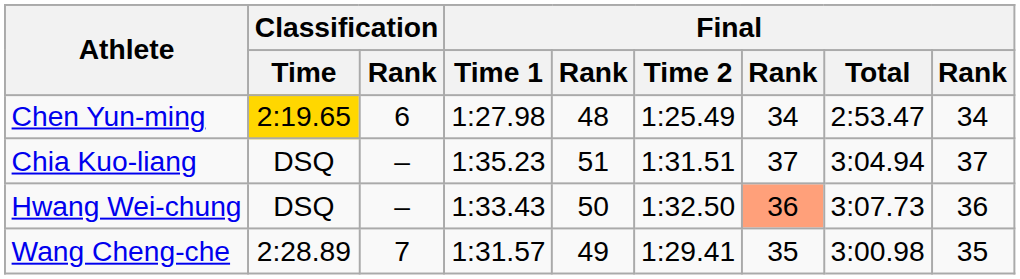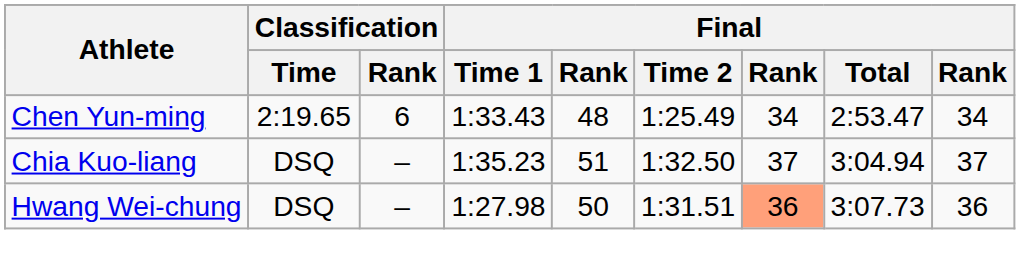Chen Yun-ming | Classification / Time: gold background -> no background
Chen Yun-ming | Final / Time 1: 1:27.98 -> 1:33.43
Chia Kuo-liang | Final / Time 2: 1:31.51 -> 1:32.50
Hwang Wei-chung | Final / Time 1: 1:33.43 -> 1:27.98
Hwang Wei-chung | Final / Time 2: 1:32.50 -> 1:31.51
- row: Wang Cheng-che | 2:28.89 | 7 | 1:31.57 | 49 | 1:29.41 | 35 | 3:00.98 | 35
